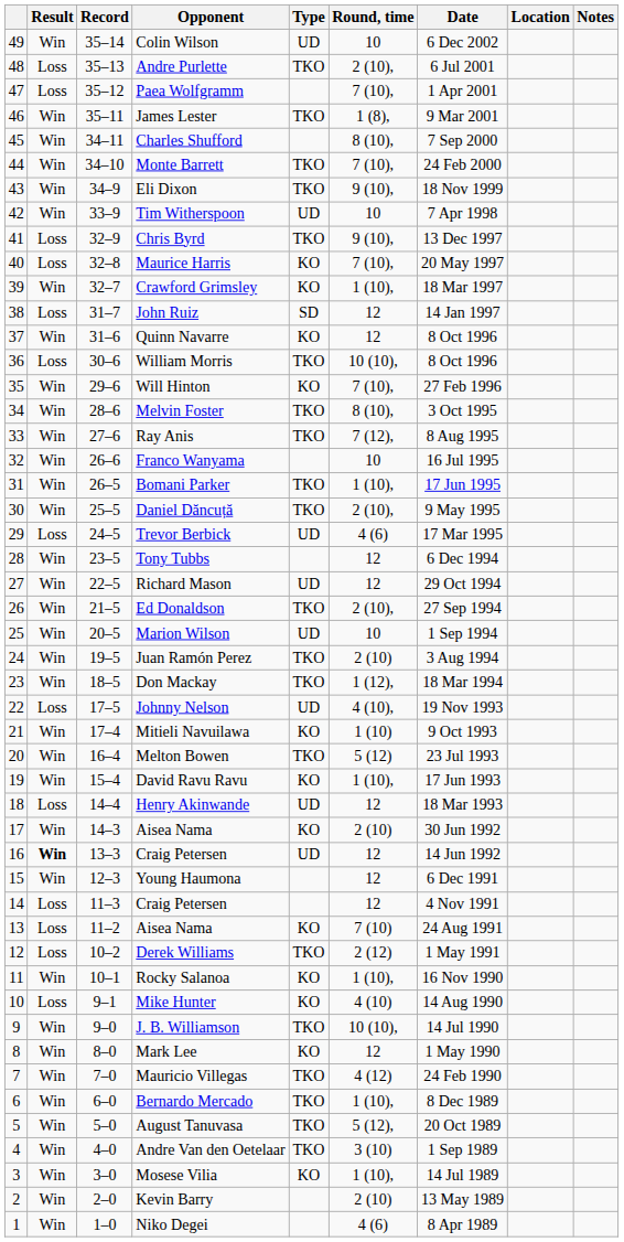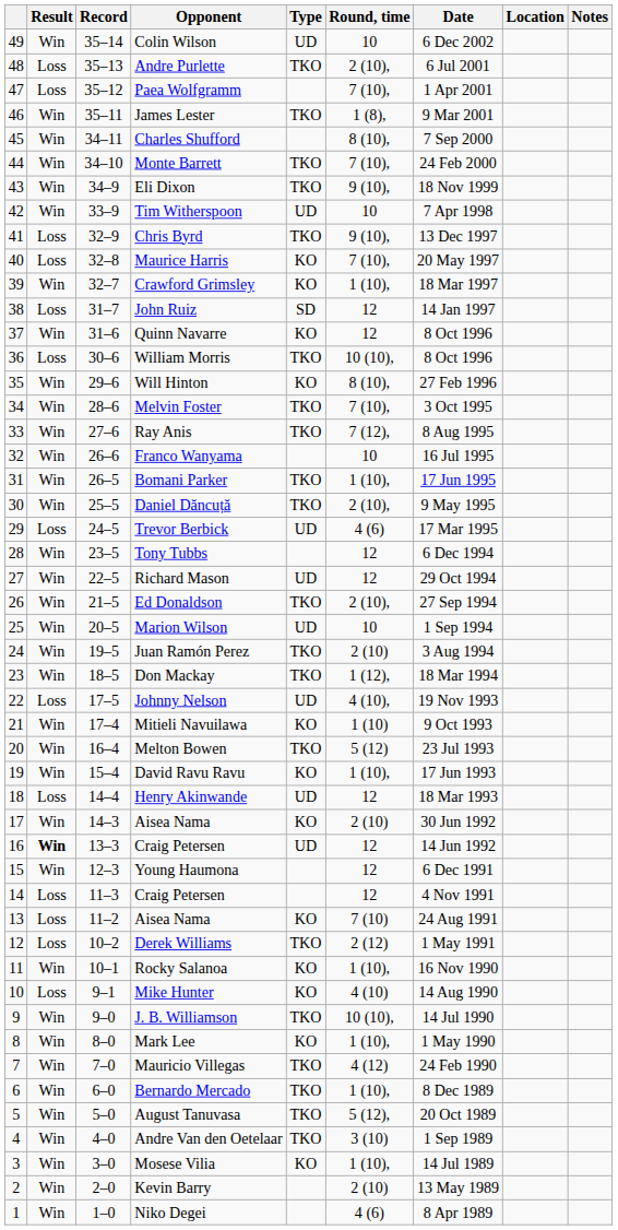Will Hinton | Round, time: 7 (10), -> 8 (10),
Melvin Foster | Round, time: 8 (10), -> 7 (10),
Mark Lee | Round, time: 12 -> 1 (10),
